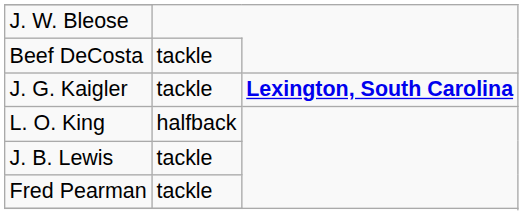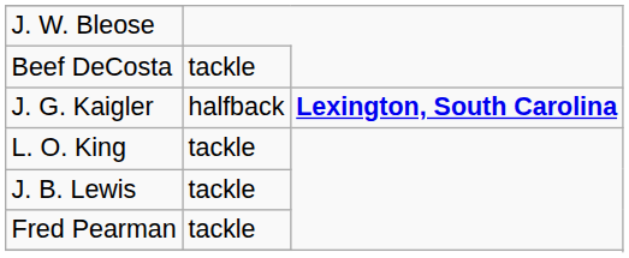J. G. Kaigler | column 2: tackle -> halfback
L. O. King | column 2: halfback -> tackle
